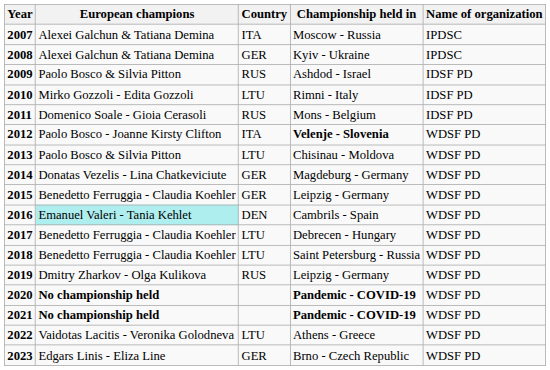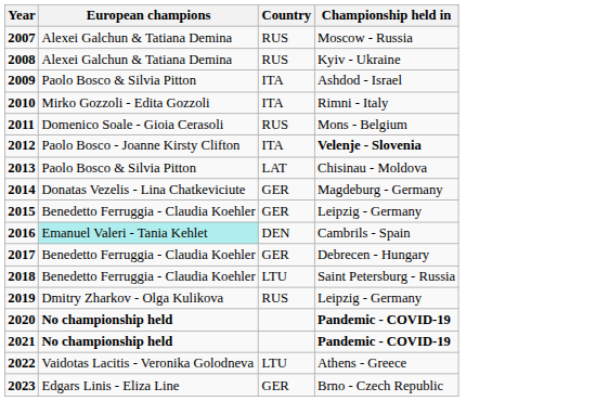- column: Name of organization | IPDSC | IPDSC | IDSF PD | IDSF PD | IDSF PD | WDSF PD | WDSF PD | WDSF PD | WDSF PD | WDSF PD | WDSF PD | WDSF PD | WDSF PD | WDSF PD | WDSF PD | WDSF PD | WDSF PD
2007 | Country: ITA -> RUS
2008 | Country: GER -> RUS
2009 | Country: RUS -> ITA
2010 | Country: LTU -> ITA
2013 | Country: LTU -> LAT
2017 | Country: LTU -> GER
